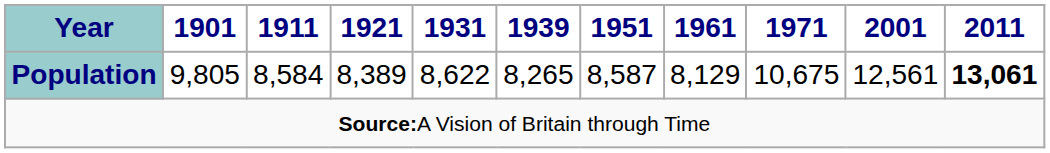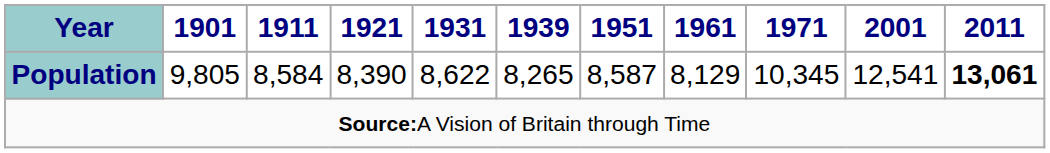Population | 1921: 8,389 -> 8,390
Population | 1971: 10,675 -> 10,345
Population | 2001: 12,561 -> 12,541
